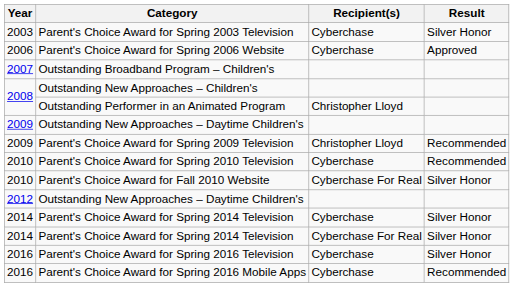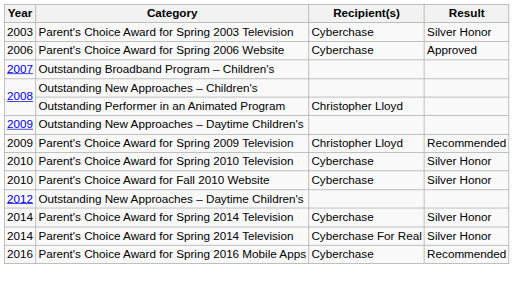Parent's Choice Award for Spring 2010 Television | Result: Recommended -> Silver Honor
Parent's Choice Award for Fall 2010 Website | Recipient(s): Cyberchase For Real -> Cyberchase
- row: 2016 | Parent's Choice Award for Spring 2016 Television | Cyberchase | Silver Honor
